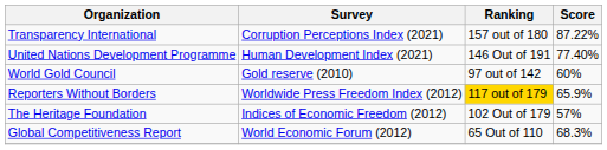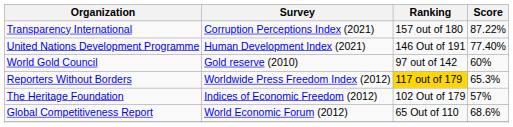Reporters Without Borders | Score: 65.9% -> 65.3%
Global Competitiveness Report | Score: 68.3% -> 68.6%
